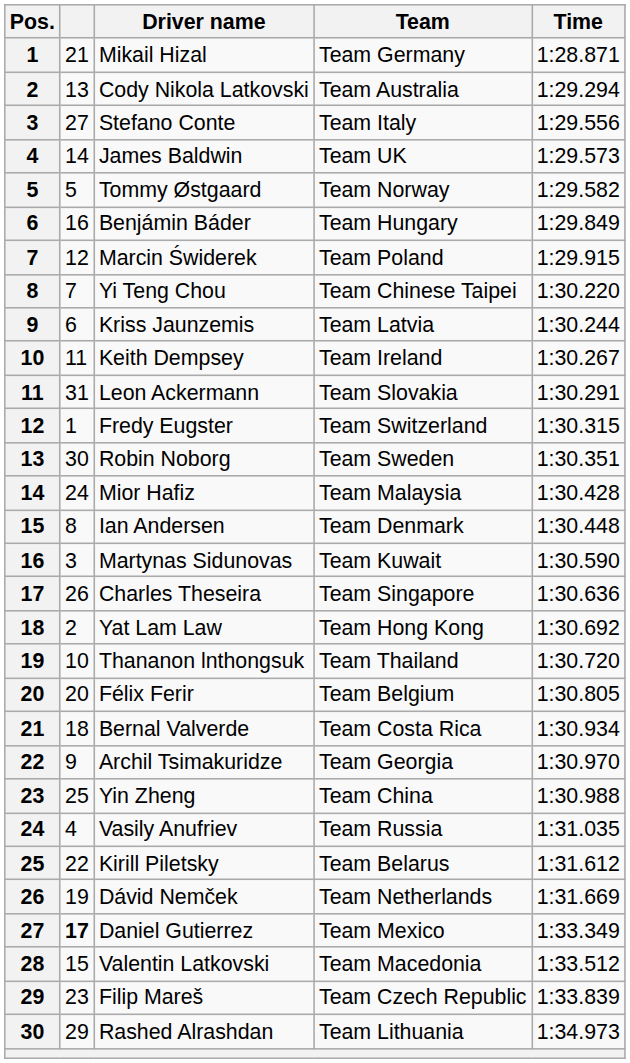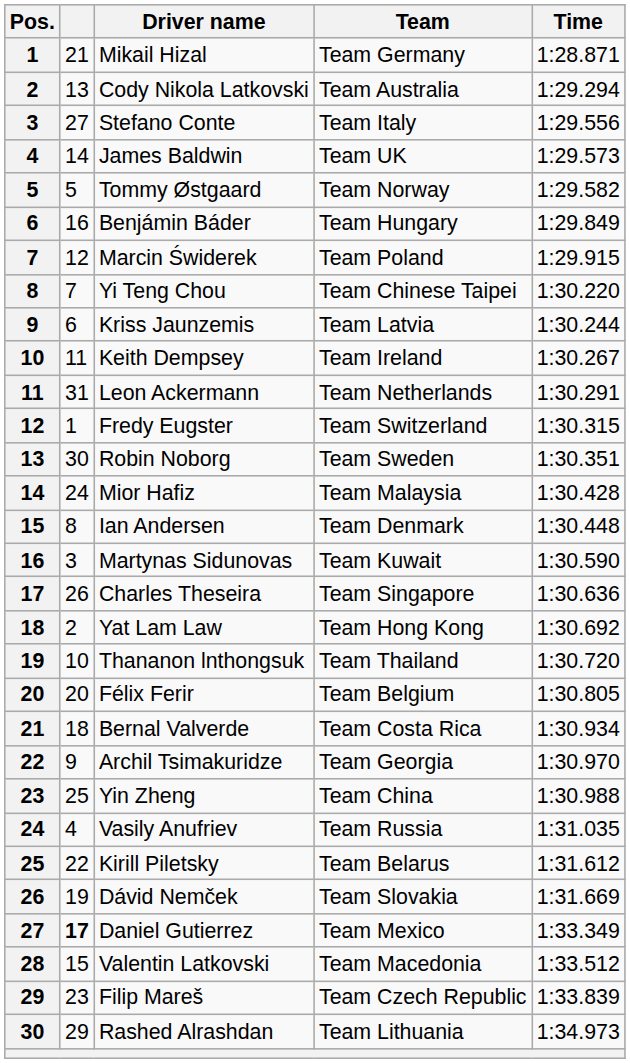Leon Ackermann | Team: Team Slovakia -> Team Netherlands
Dávid Nemček | Team: Team Netherlands -> Team Slovakia
